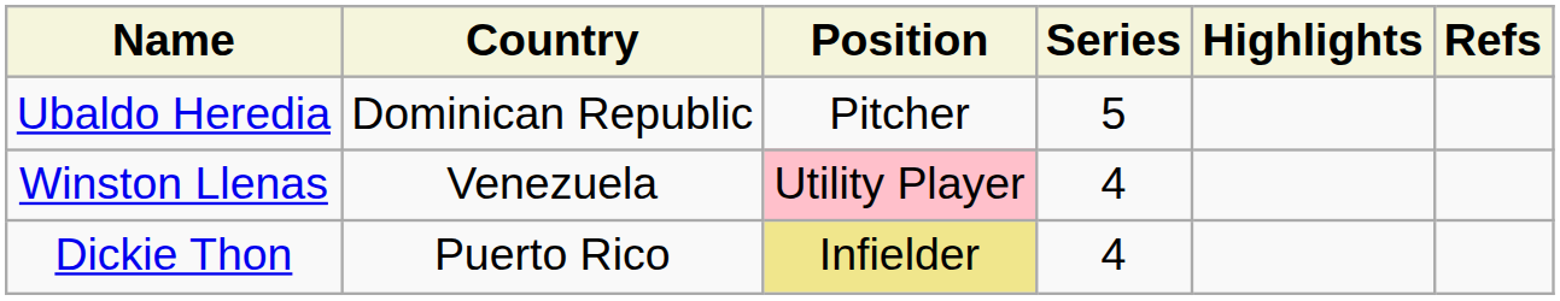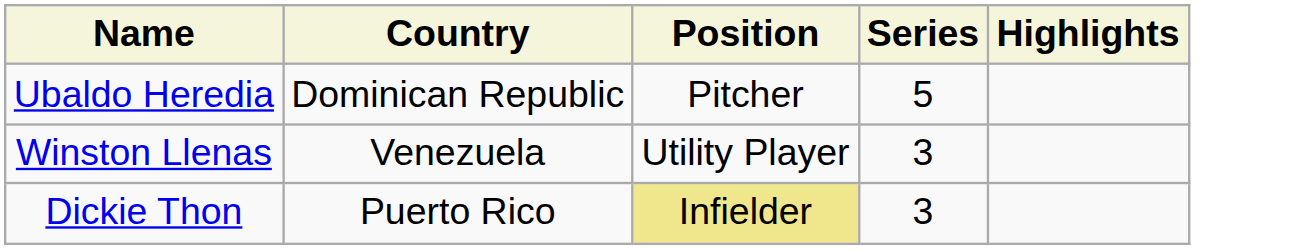- column: Refs
Winston Llenas | Position: pink background -> no background
Winston Llenas | Series: 4 -> 3
Dickie Thon | Series: 4 -> 3
